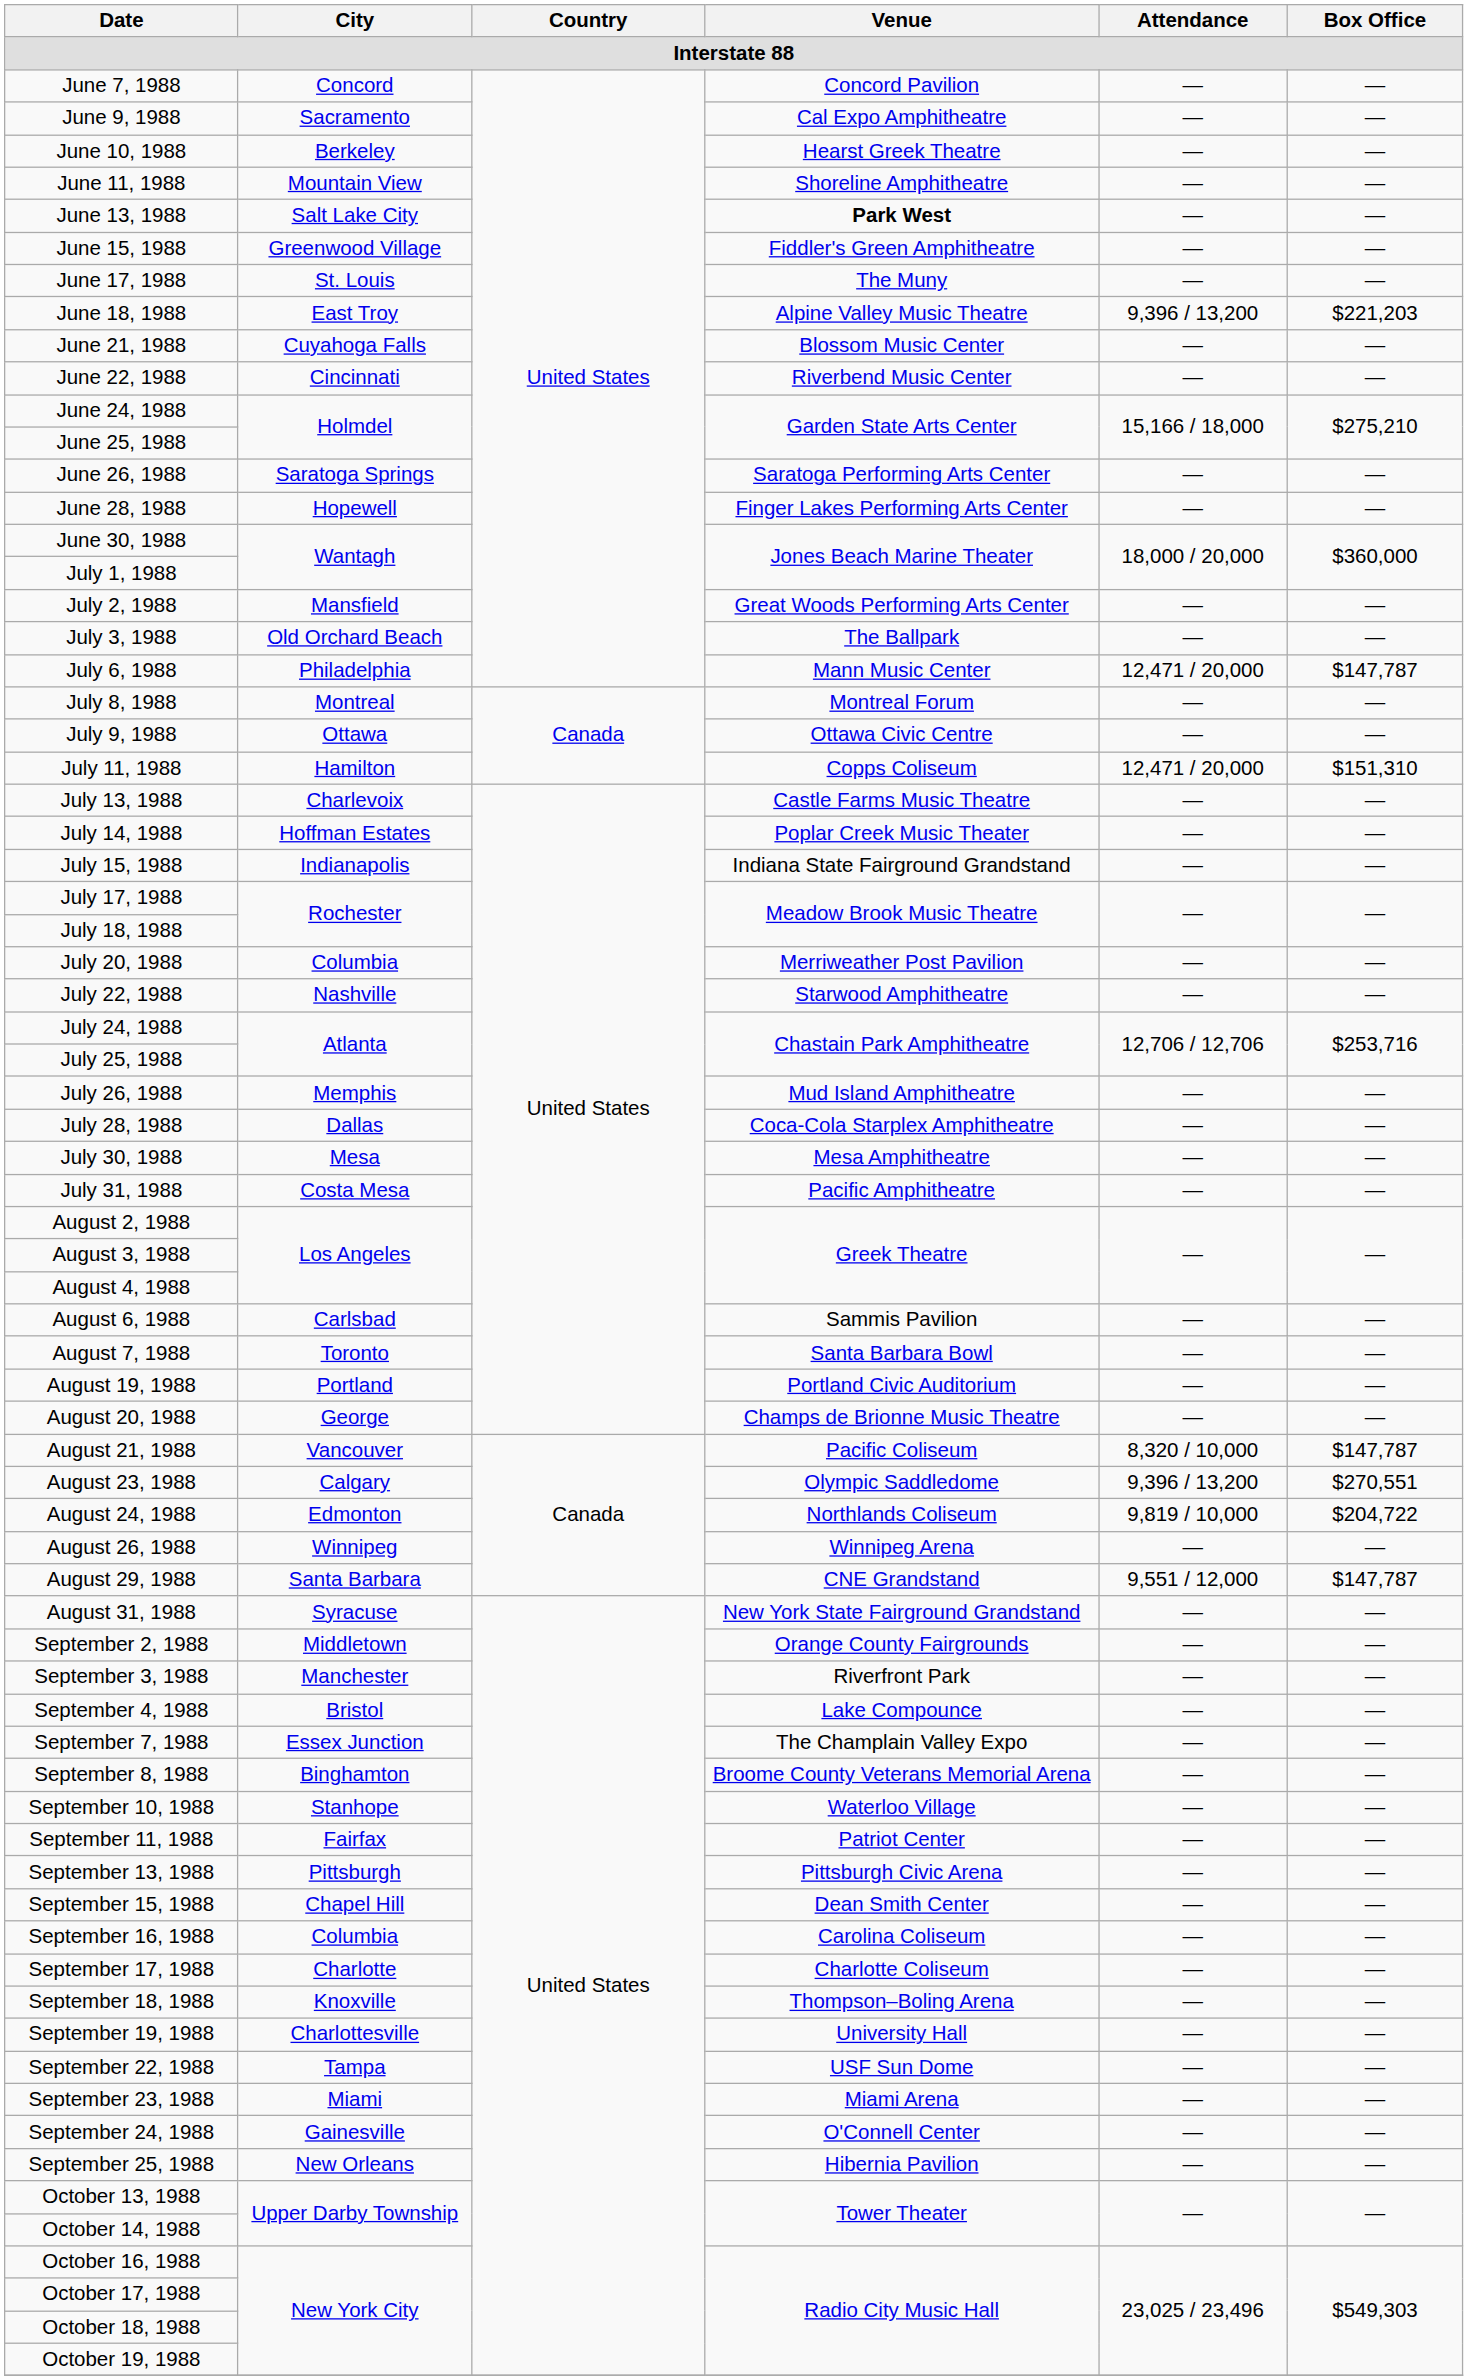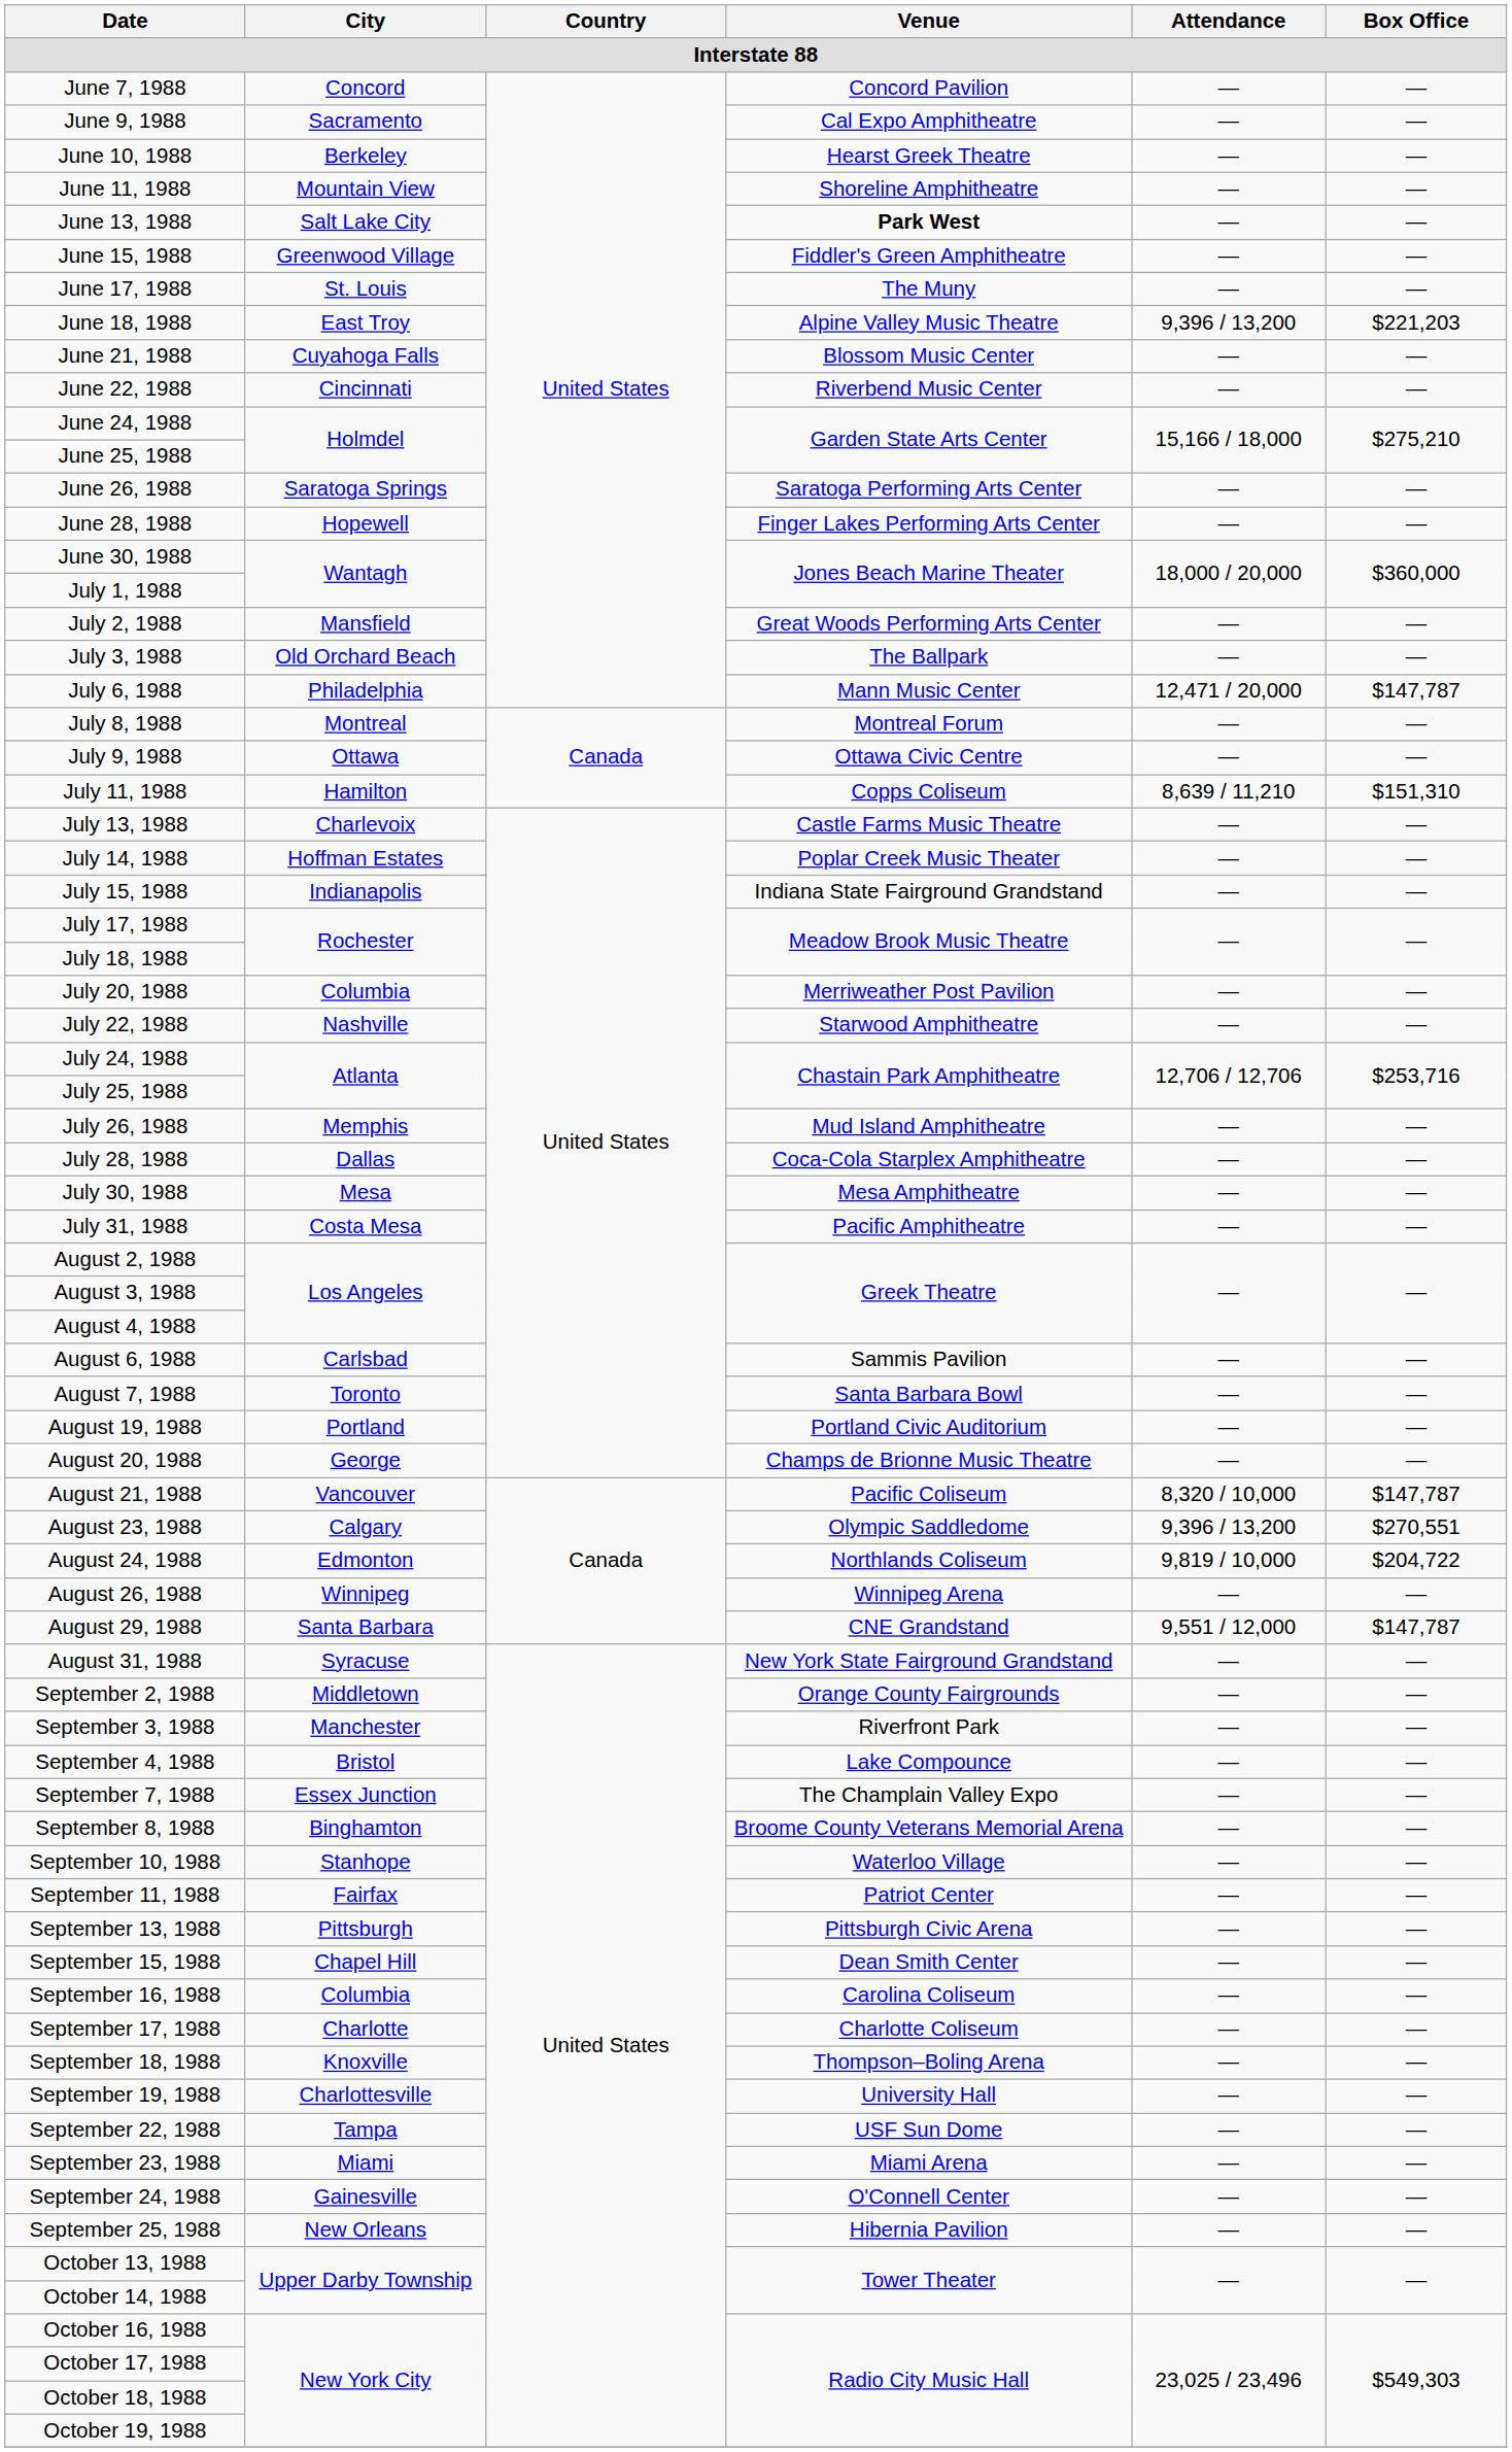July 11, 1988 | Attendance: 12,471 / 20,000 -> 8,639 / 11,210
